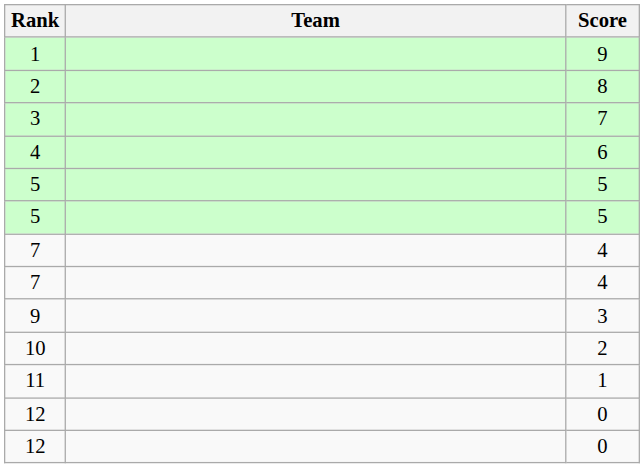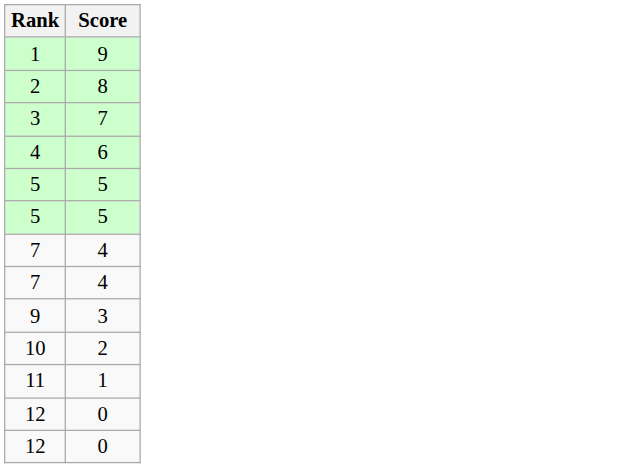- column: Team
